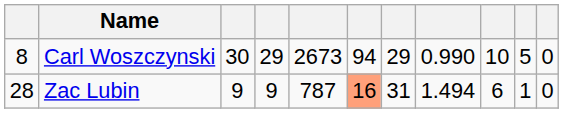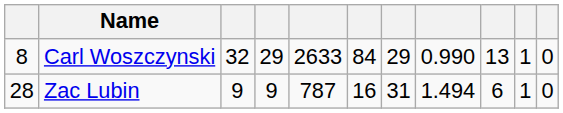Carl Woszczynski | column 3: 30 -> 32
Carl Woszczynski | column 5: 2673 -> 2633
Carl Woszczynski | column 6: 94 -> 84
Carl Woszczynski | column 9: 10 -> 13
Carl Woszczynski | column 10: 5 -> 1
Zac Lubin | column 6: lightsalmon background -> no background
